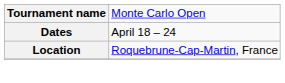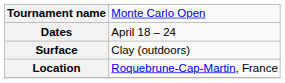+ row: Surface | Clay (outdoors)
